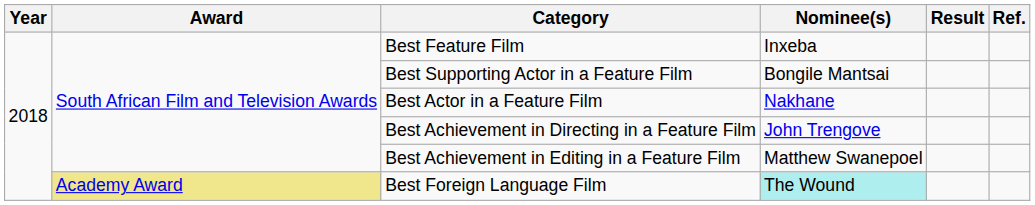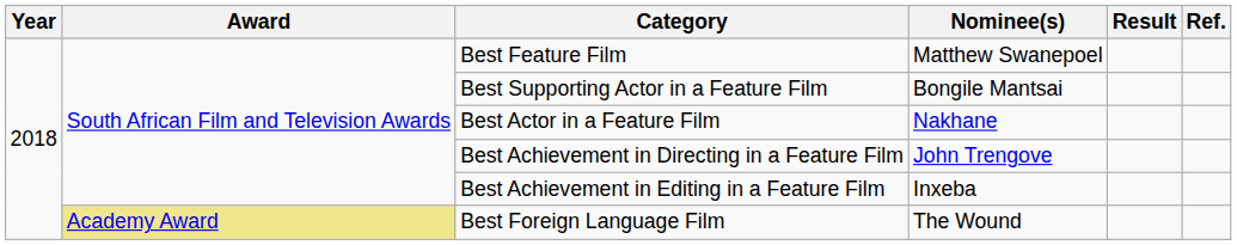Best Feature Film | Nominee(s): Inxeba -> Matthew Swanepoel
Best Achievement in Editing in a Feature Film | Nominee(s): Matthew Swanepoel -> Inxeba
Best Foreign Language Film | Nominee(s): paleturquoise background -> no background
